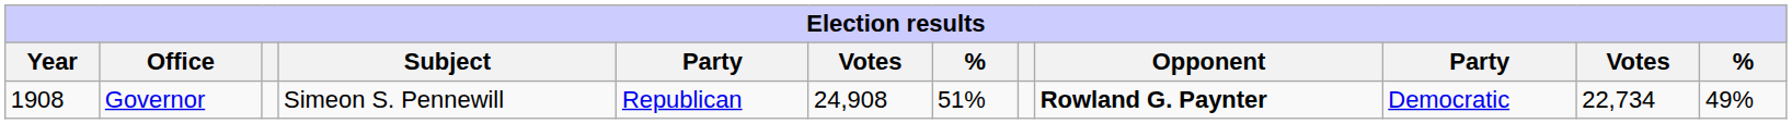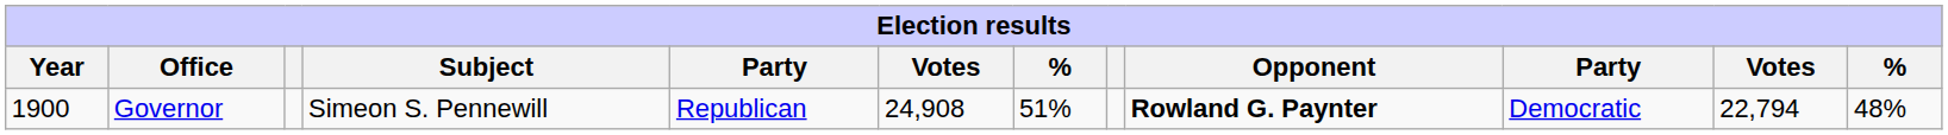Governor | Year: 1908 -> 1900
Governor | column 11: 22,734 -> 22,794
Governor | column 12: 49% -> 48%
